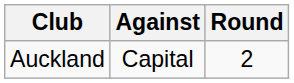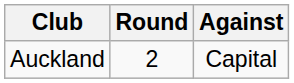columns swapped: Against <-> Round
